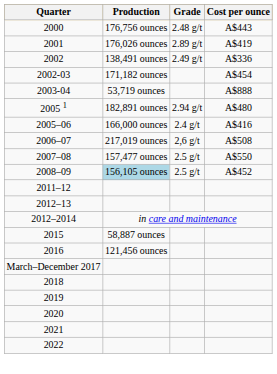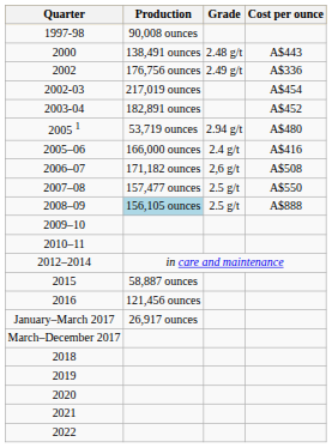+ row: 1997-98 | 90,008 ounces
2000 | Production: 176,756 ounces -> 138,491 ounces
- row: 2001 | 176,026 ounces | 2.89 g/t | A$419
2002 | Production: 138,491 ounces -> 176,756 ounces
2002-03 | Production: 171,182 ounces -> 217,019 ounces
2003-04 | Production: 53,719 ounces -> 182,891 ounces
2003-04 | Cost per ounce: A$888 -> A$452
2005 1 | Production: 182,891 ounces -> 53,719 ounces
2006–07 | Production: 217,019 ounces -> 171,182 ounces
2008–09 | Cost per ounce: A$452 -> A$888
+ row: 2009–10
+ row: 2010–11
- row: 2011–12
- row: 2012–13
+ row: January–March 2017 | 26,917 ounces
